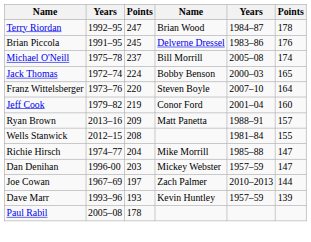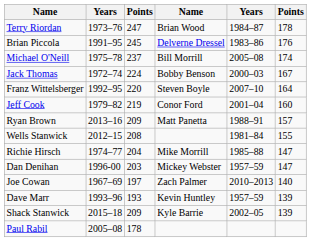Terry Riordan | column 2: 1992–95 -> 1973–76
Jack Thomas | column 6: 165 -> 167
Franz Wittelsberger | column 2: 1973–76 -> 1992–95
Joe Cowan | column 6: 144 -> 140
+ row: Shack Stanwick | 2015–18 | 209 | Kyle Barrie | 2002–05 | 139
